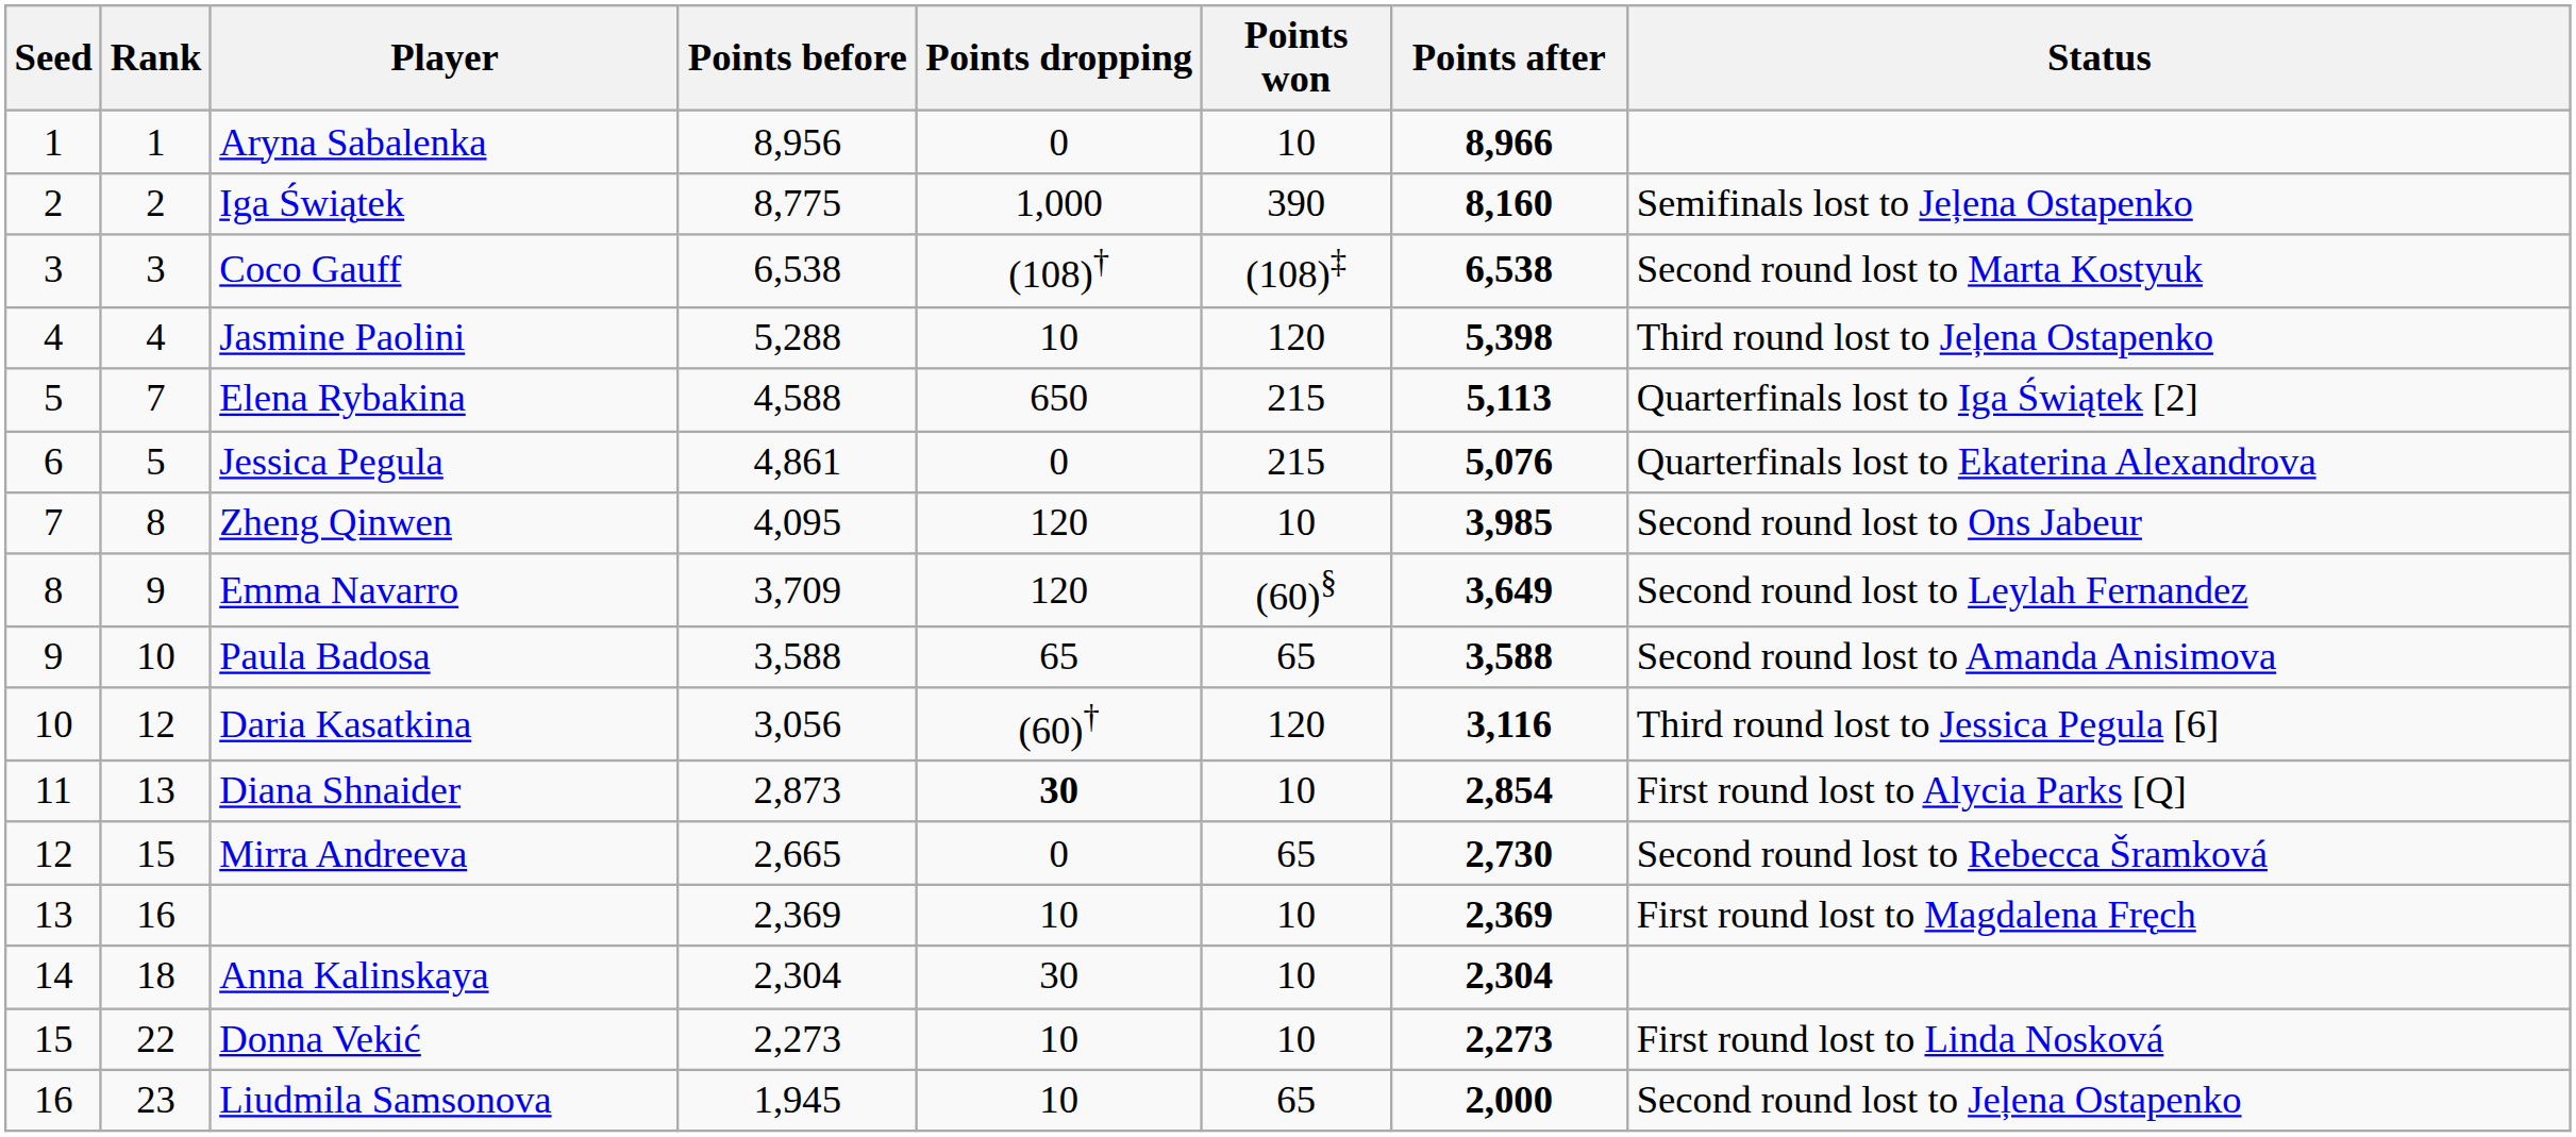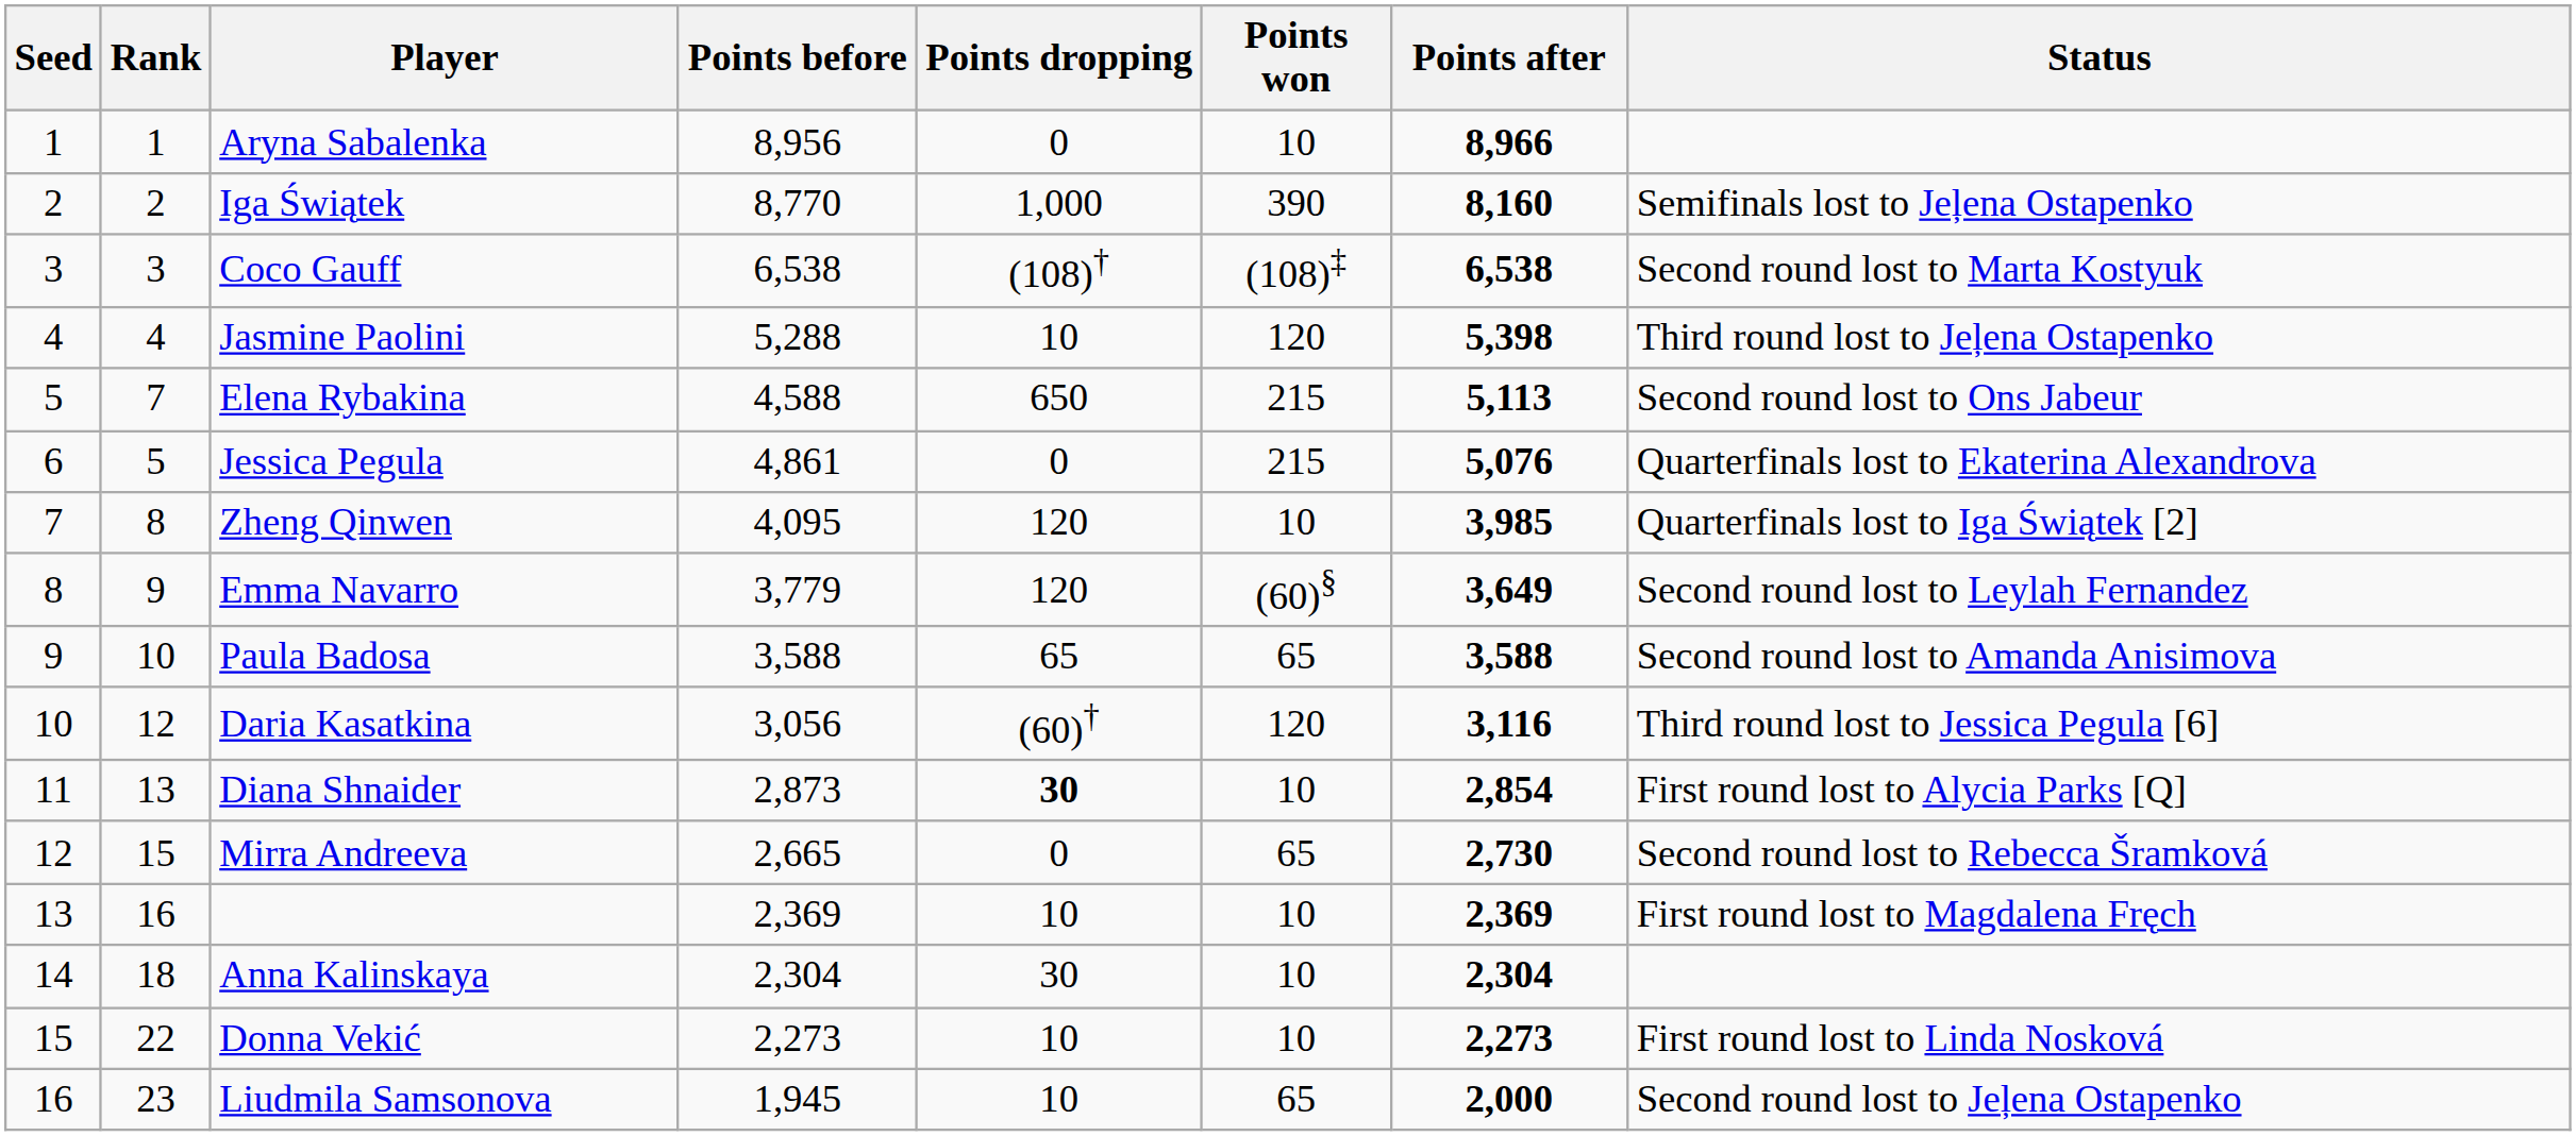Iga Świątek | Points before: 8,775 -> 8,770
Elena Rybakina | Status: Quarterfinals lost to Iga Świątek [2] -> Second round lost to Ons Jabeur
Zheng Qinwen | Status: Second round lost to Ons Jabeur -> Quarterfinals lost to Iga Świątek [2]
Emma Navarro | Points before: 3,709 -> 3,779
